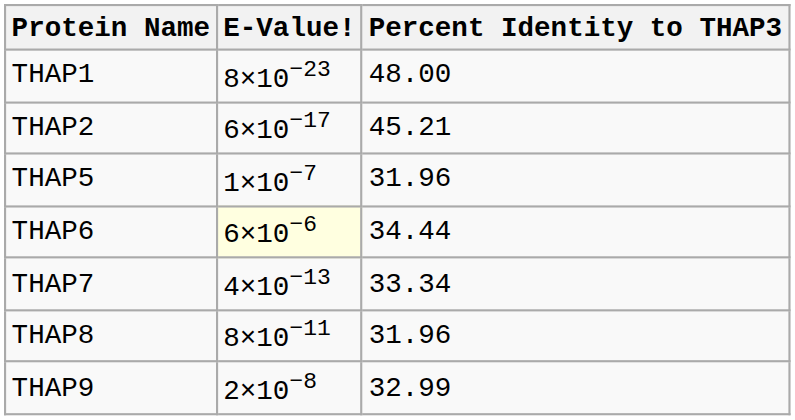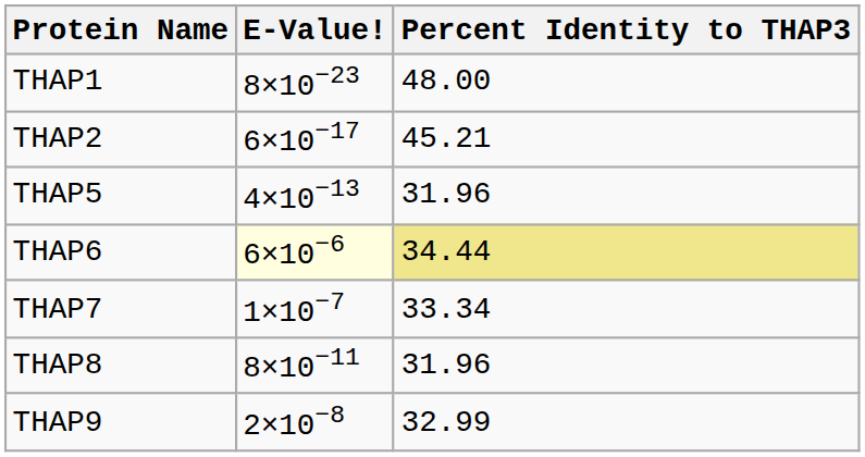THAP5 | E-Value!: 1×10−7 -> 4×10−13
THAP6 | Percent Identity to THAP3: no background -> khaki background
THAP7 | E-Value!: 4×10−13 -> 1×10−7
